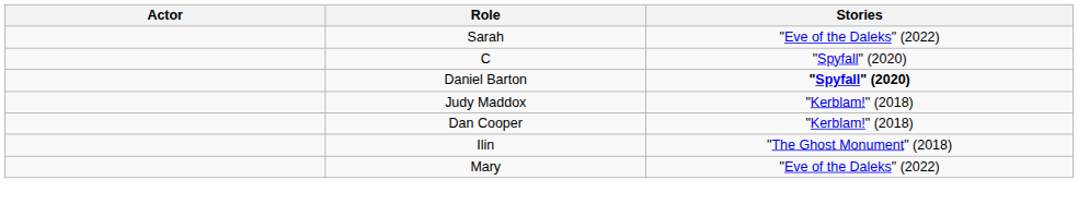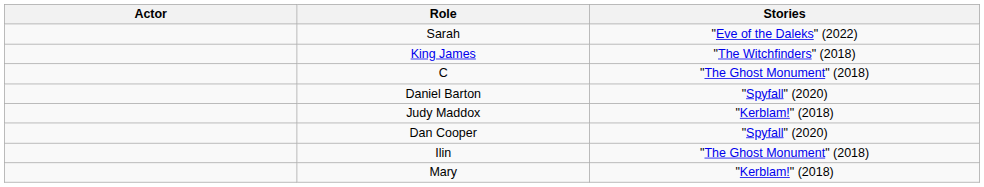+ row: King James | "The Witchfinders" (2018)
C | Stories: "Spyfall" (2020) -> "The Ghost Monument" (2018)
Daniel Barton | Stories: bold -> normal
Dan Cooper | Stories: "Kerblam!" (2018) -> "Spyfall" (2020)
Mary | Stories: "Eve of the Daleks" (2022) -> "Kerblam!" (2018)
